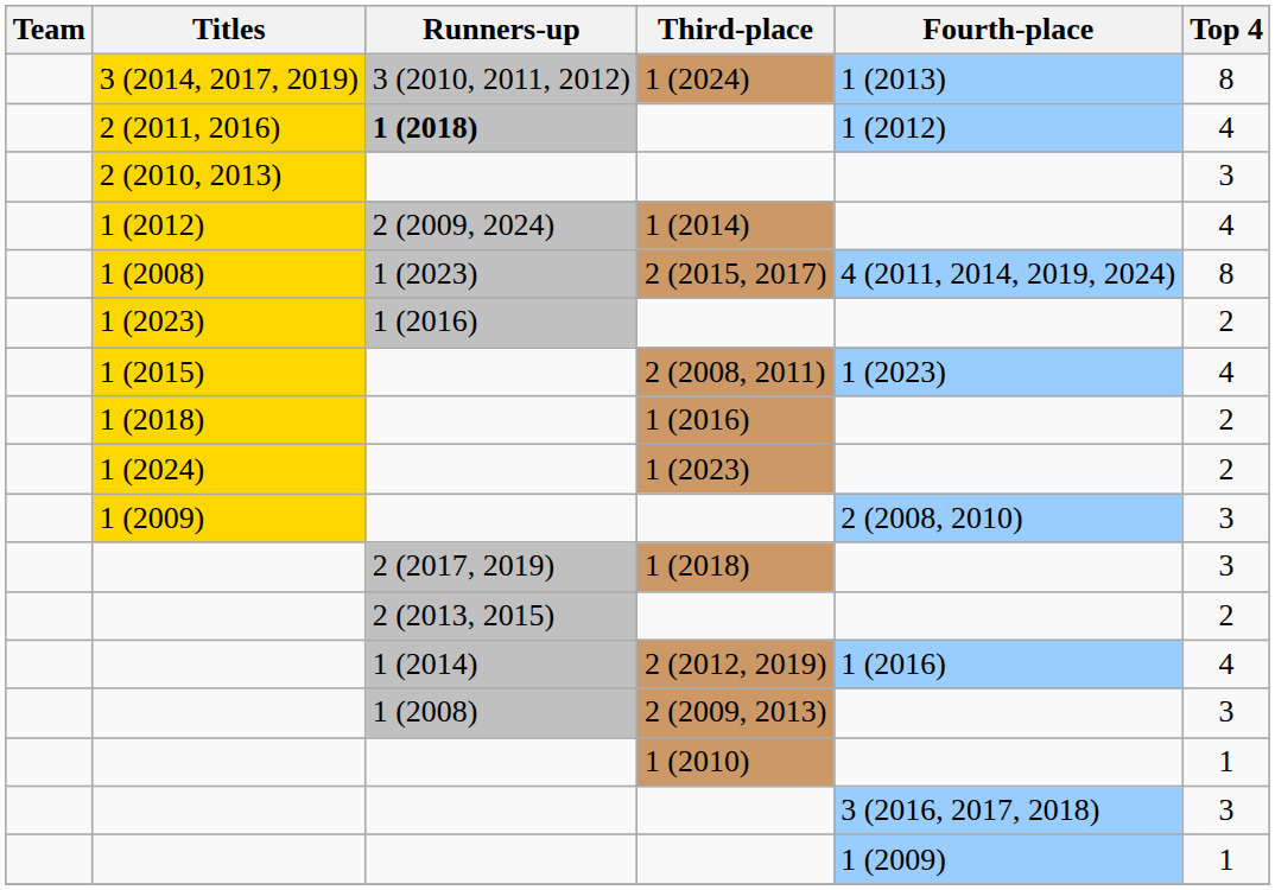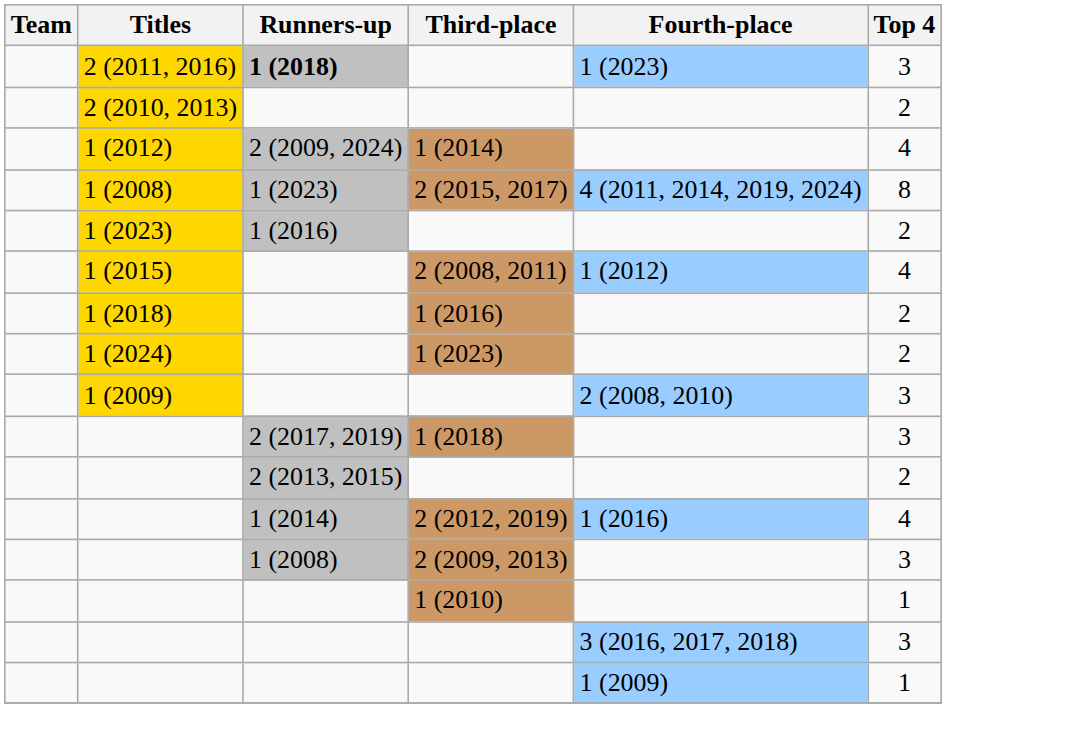- row: 3 (2014, 2017, 2019) | 3 (2010, 2011, 2012) | 1 (2024) | 1 (2013) | 8
2 (2011, 2016) | Fourth-place: 1 (2012) -> 1 (2023)
2 (2011, 2016) | Top 4: 4 -> 3
2 (2010, 2013) | Top 4: 3 -> 2
1 (2015) | Fourth-place: 1 (2023) -> 1 (2012)
